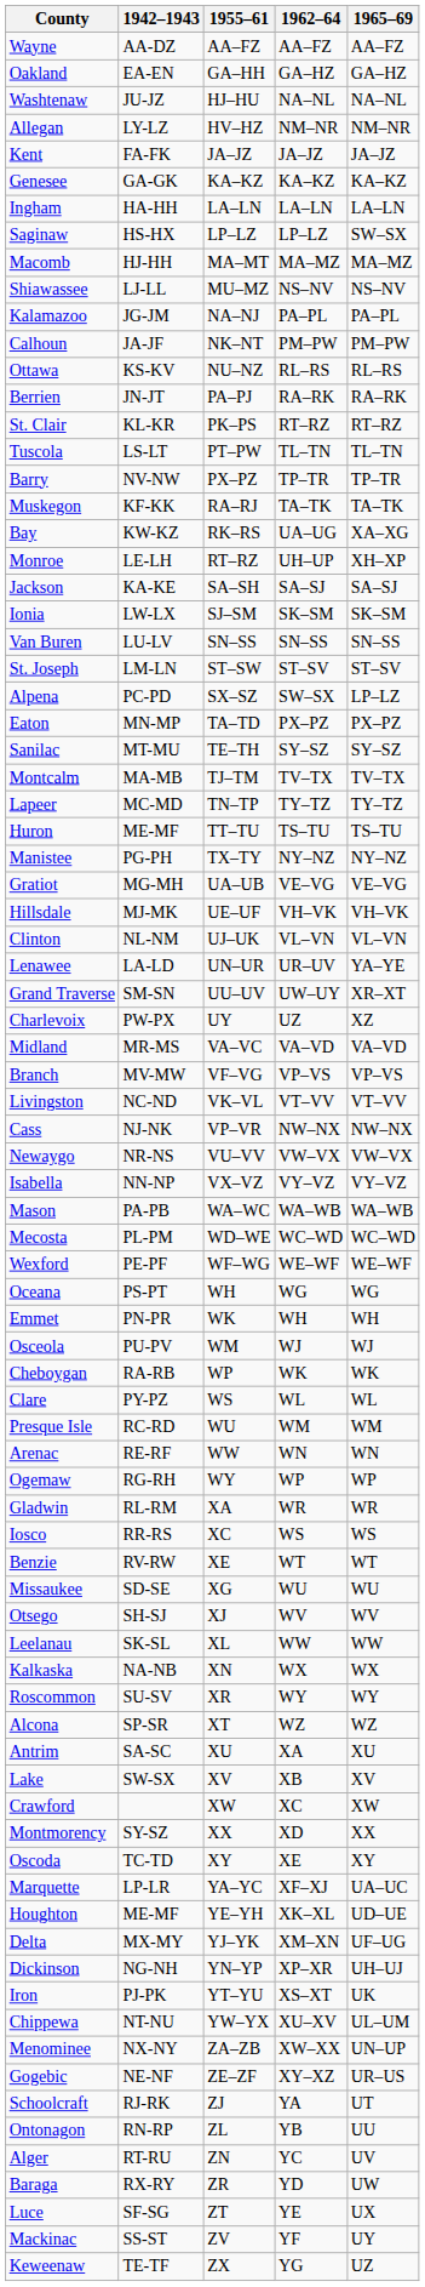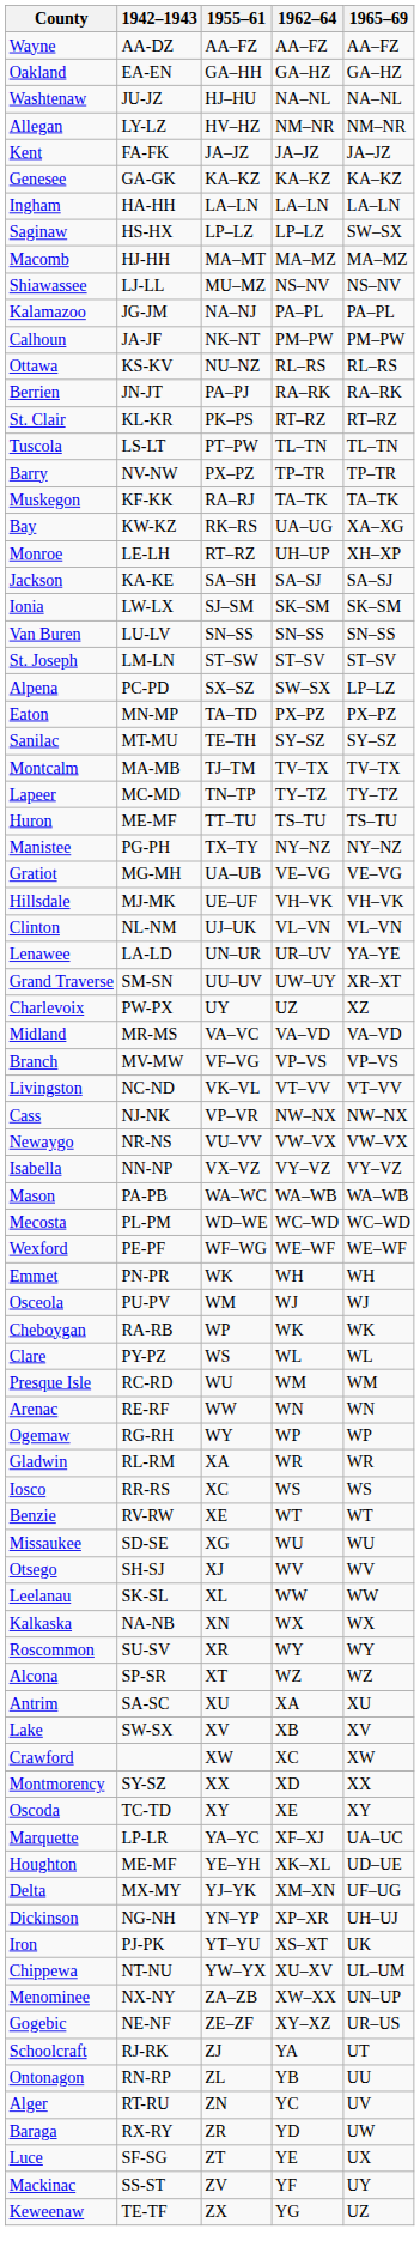- row: Oceana | PS-PT | WH | WG | WG
